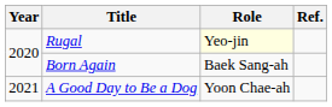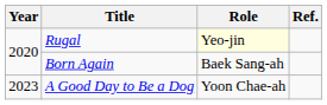A Good Day to Be a Dog | Year: 2021 -> 2023
